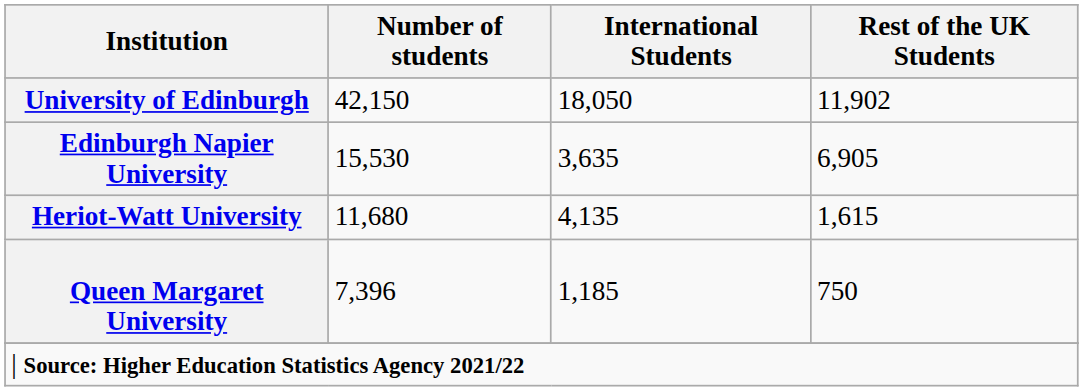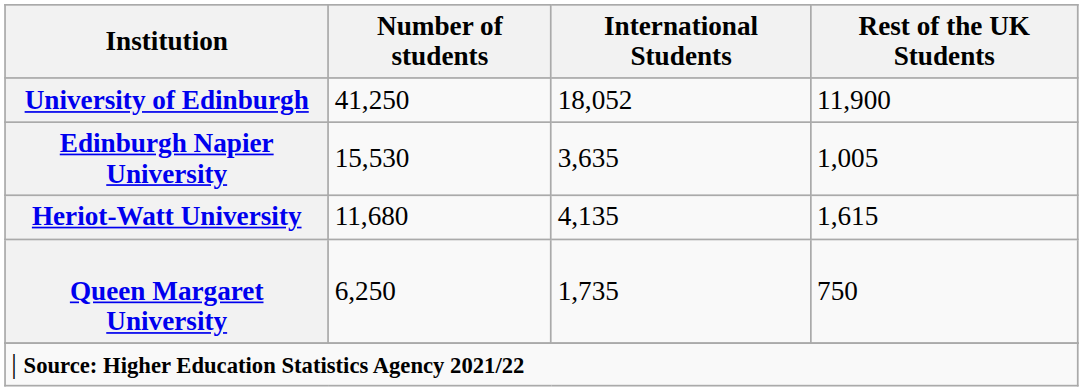University of Edinburgh | Number of students: 42,150 -> 41,250
University of Edinburgh | International Students: 18,050 -> 18,052
University of Edinburgh | Rest of the UK Students: 11,902 -> 11,900
Edinburgh Napier University | Rest of the UK Students: 6,905 -> 1,005
Queen Margaret University | Number of students: 7,396 -> 6,250
Queen Margaret University | International Students: 1,185 -> 1,735
